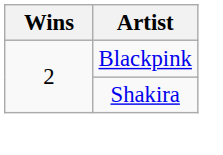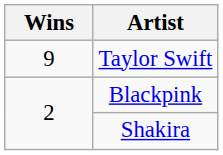+ row: 9 | Taylor Swift
